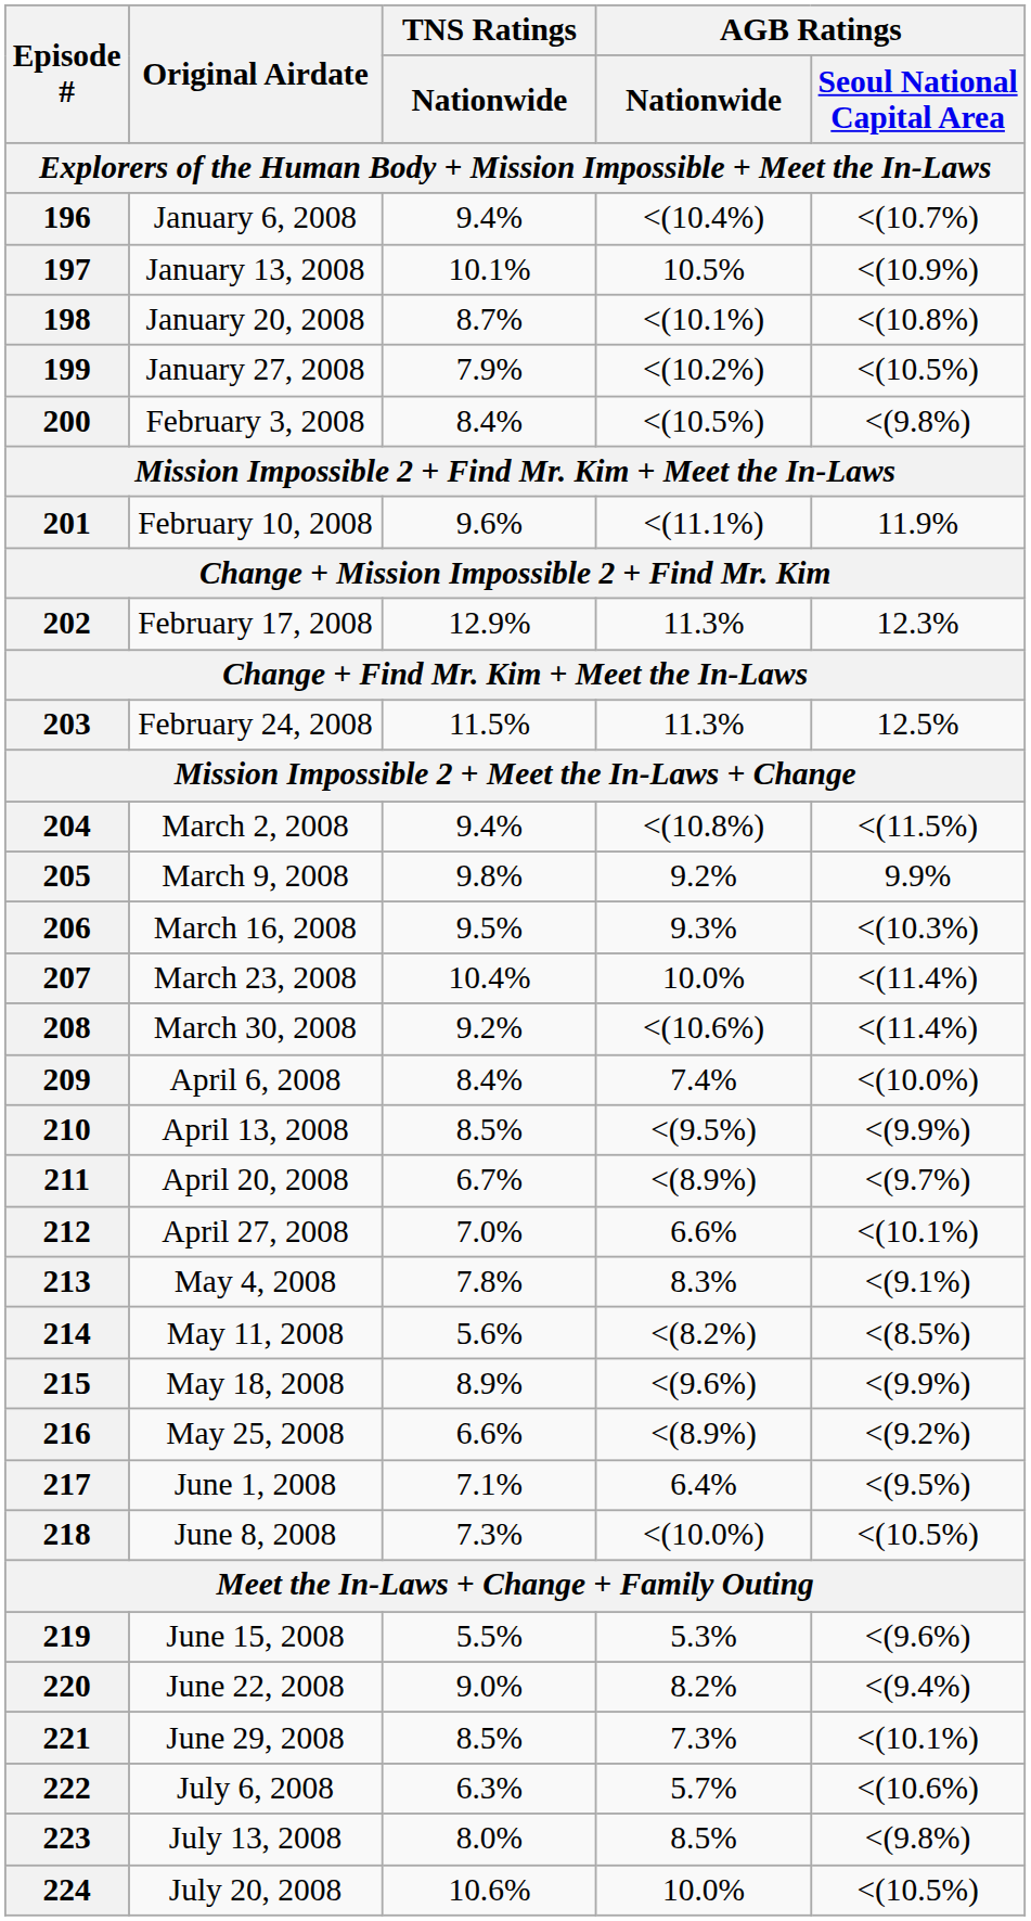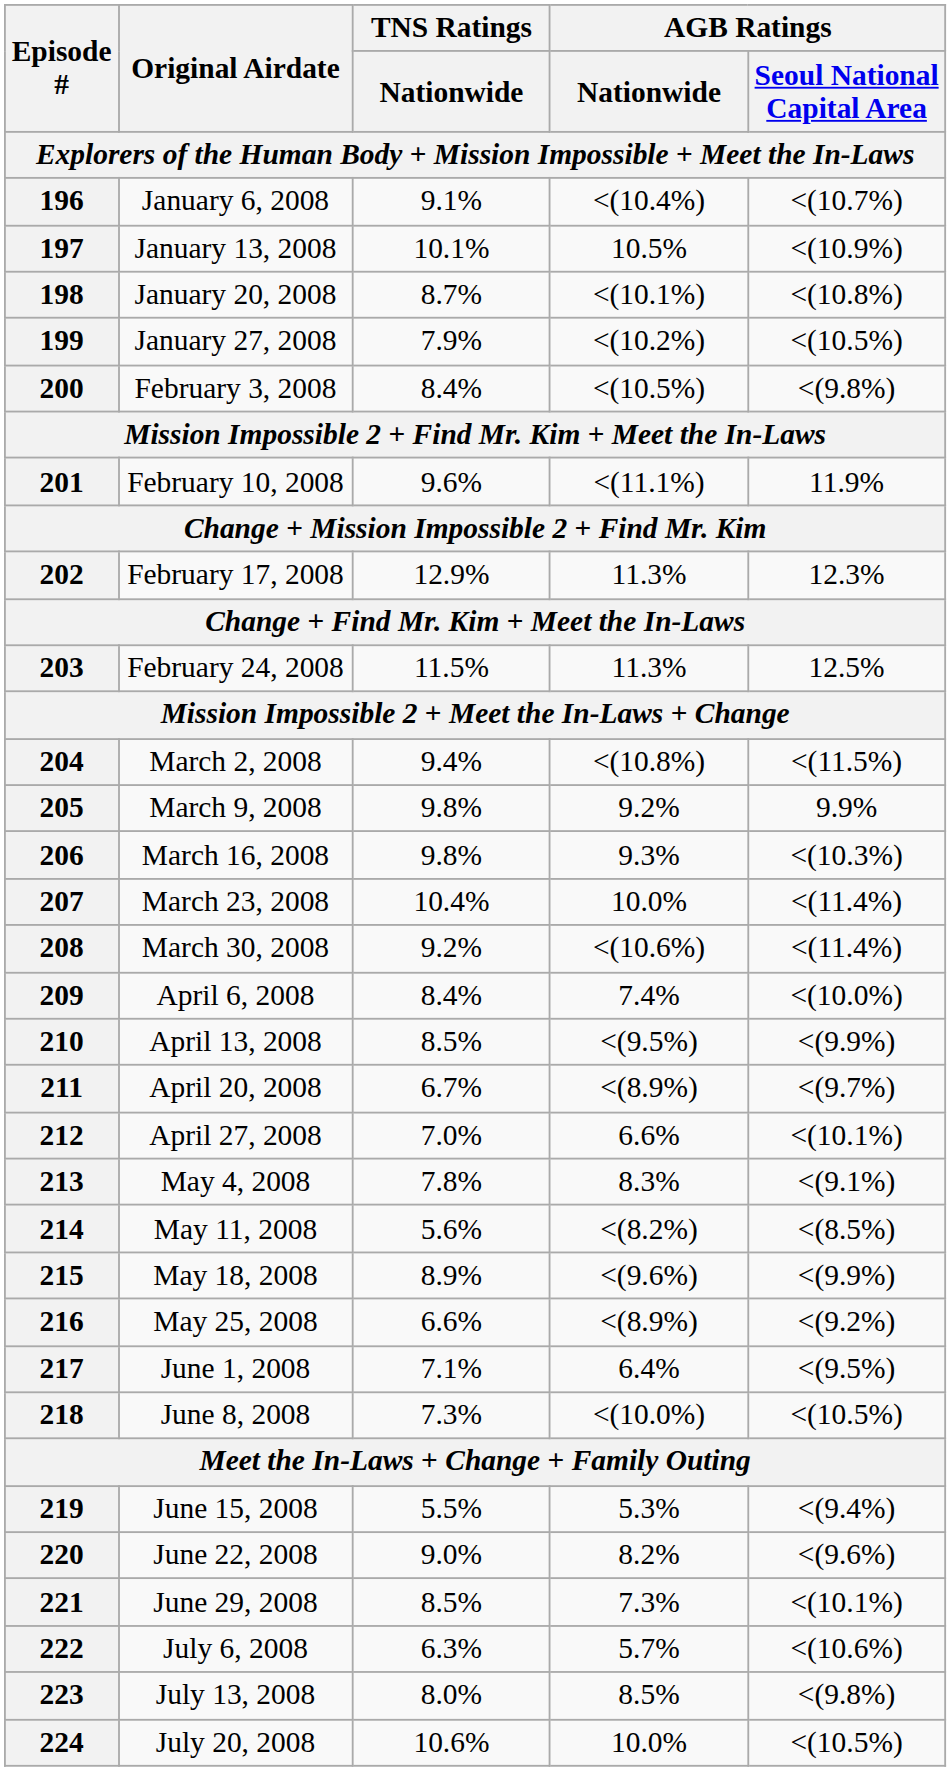196 | TNS Ratings / Nationwide: 9.4% -> 9.1%
206 | TNS Ratings / Nationwide: 9.5% -> 9.8%
219 | AGB Ratings / Seoul National Capital Area: <(9.6%) -> <(9.4%)
220 | AGB Ratings / Seoul National Capital Area: <(9.4%) -> <(9.6%)
